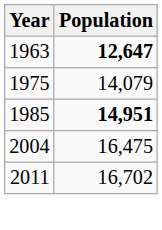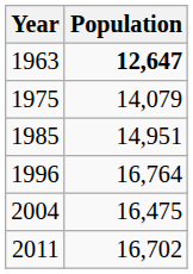1985 | Population: bold -> normal
+ row: 1996 | 16,764
